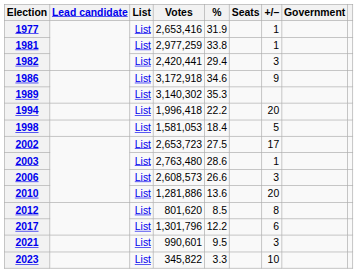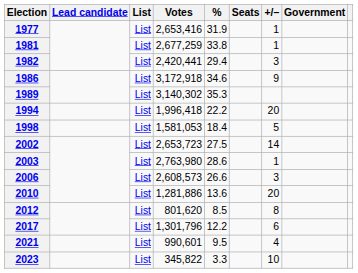1981 | Votes: 2,977,259 -> 2,677,259
2002 | +/–: 17 -> 14
2003 | Votes: 2,763,480 -> 2,763,980
2021 | +/–: 3 -> 4
